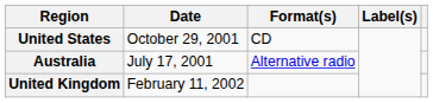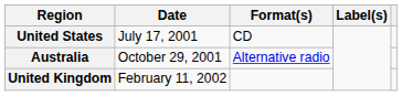United States | Date: October 29, 2001 -> July 17, 2001
Australia | Date: July 17, 2001 -> October 29, 2001
